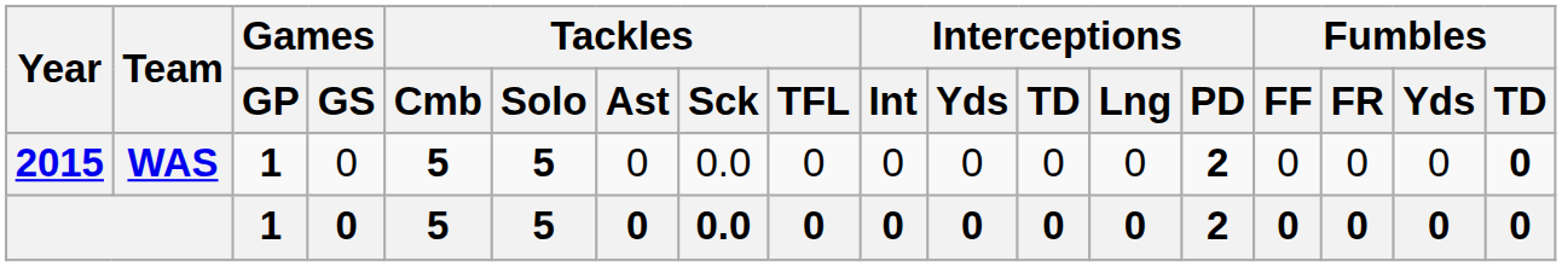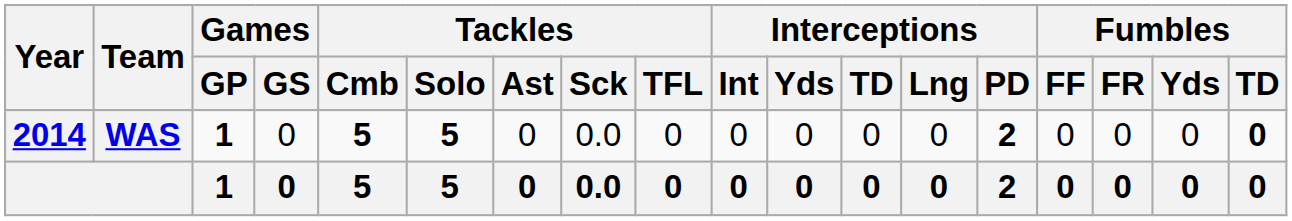WAS | Year: 2015 -> 2014
